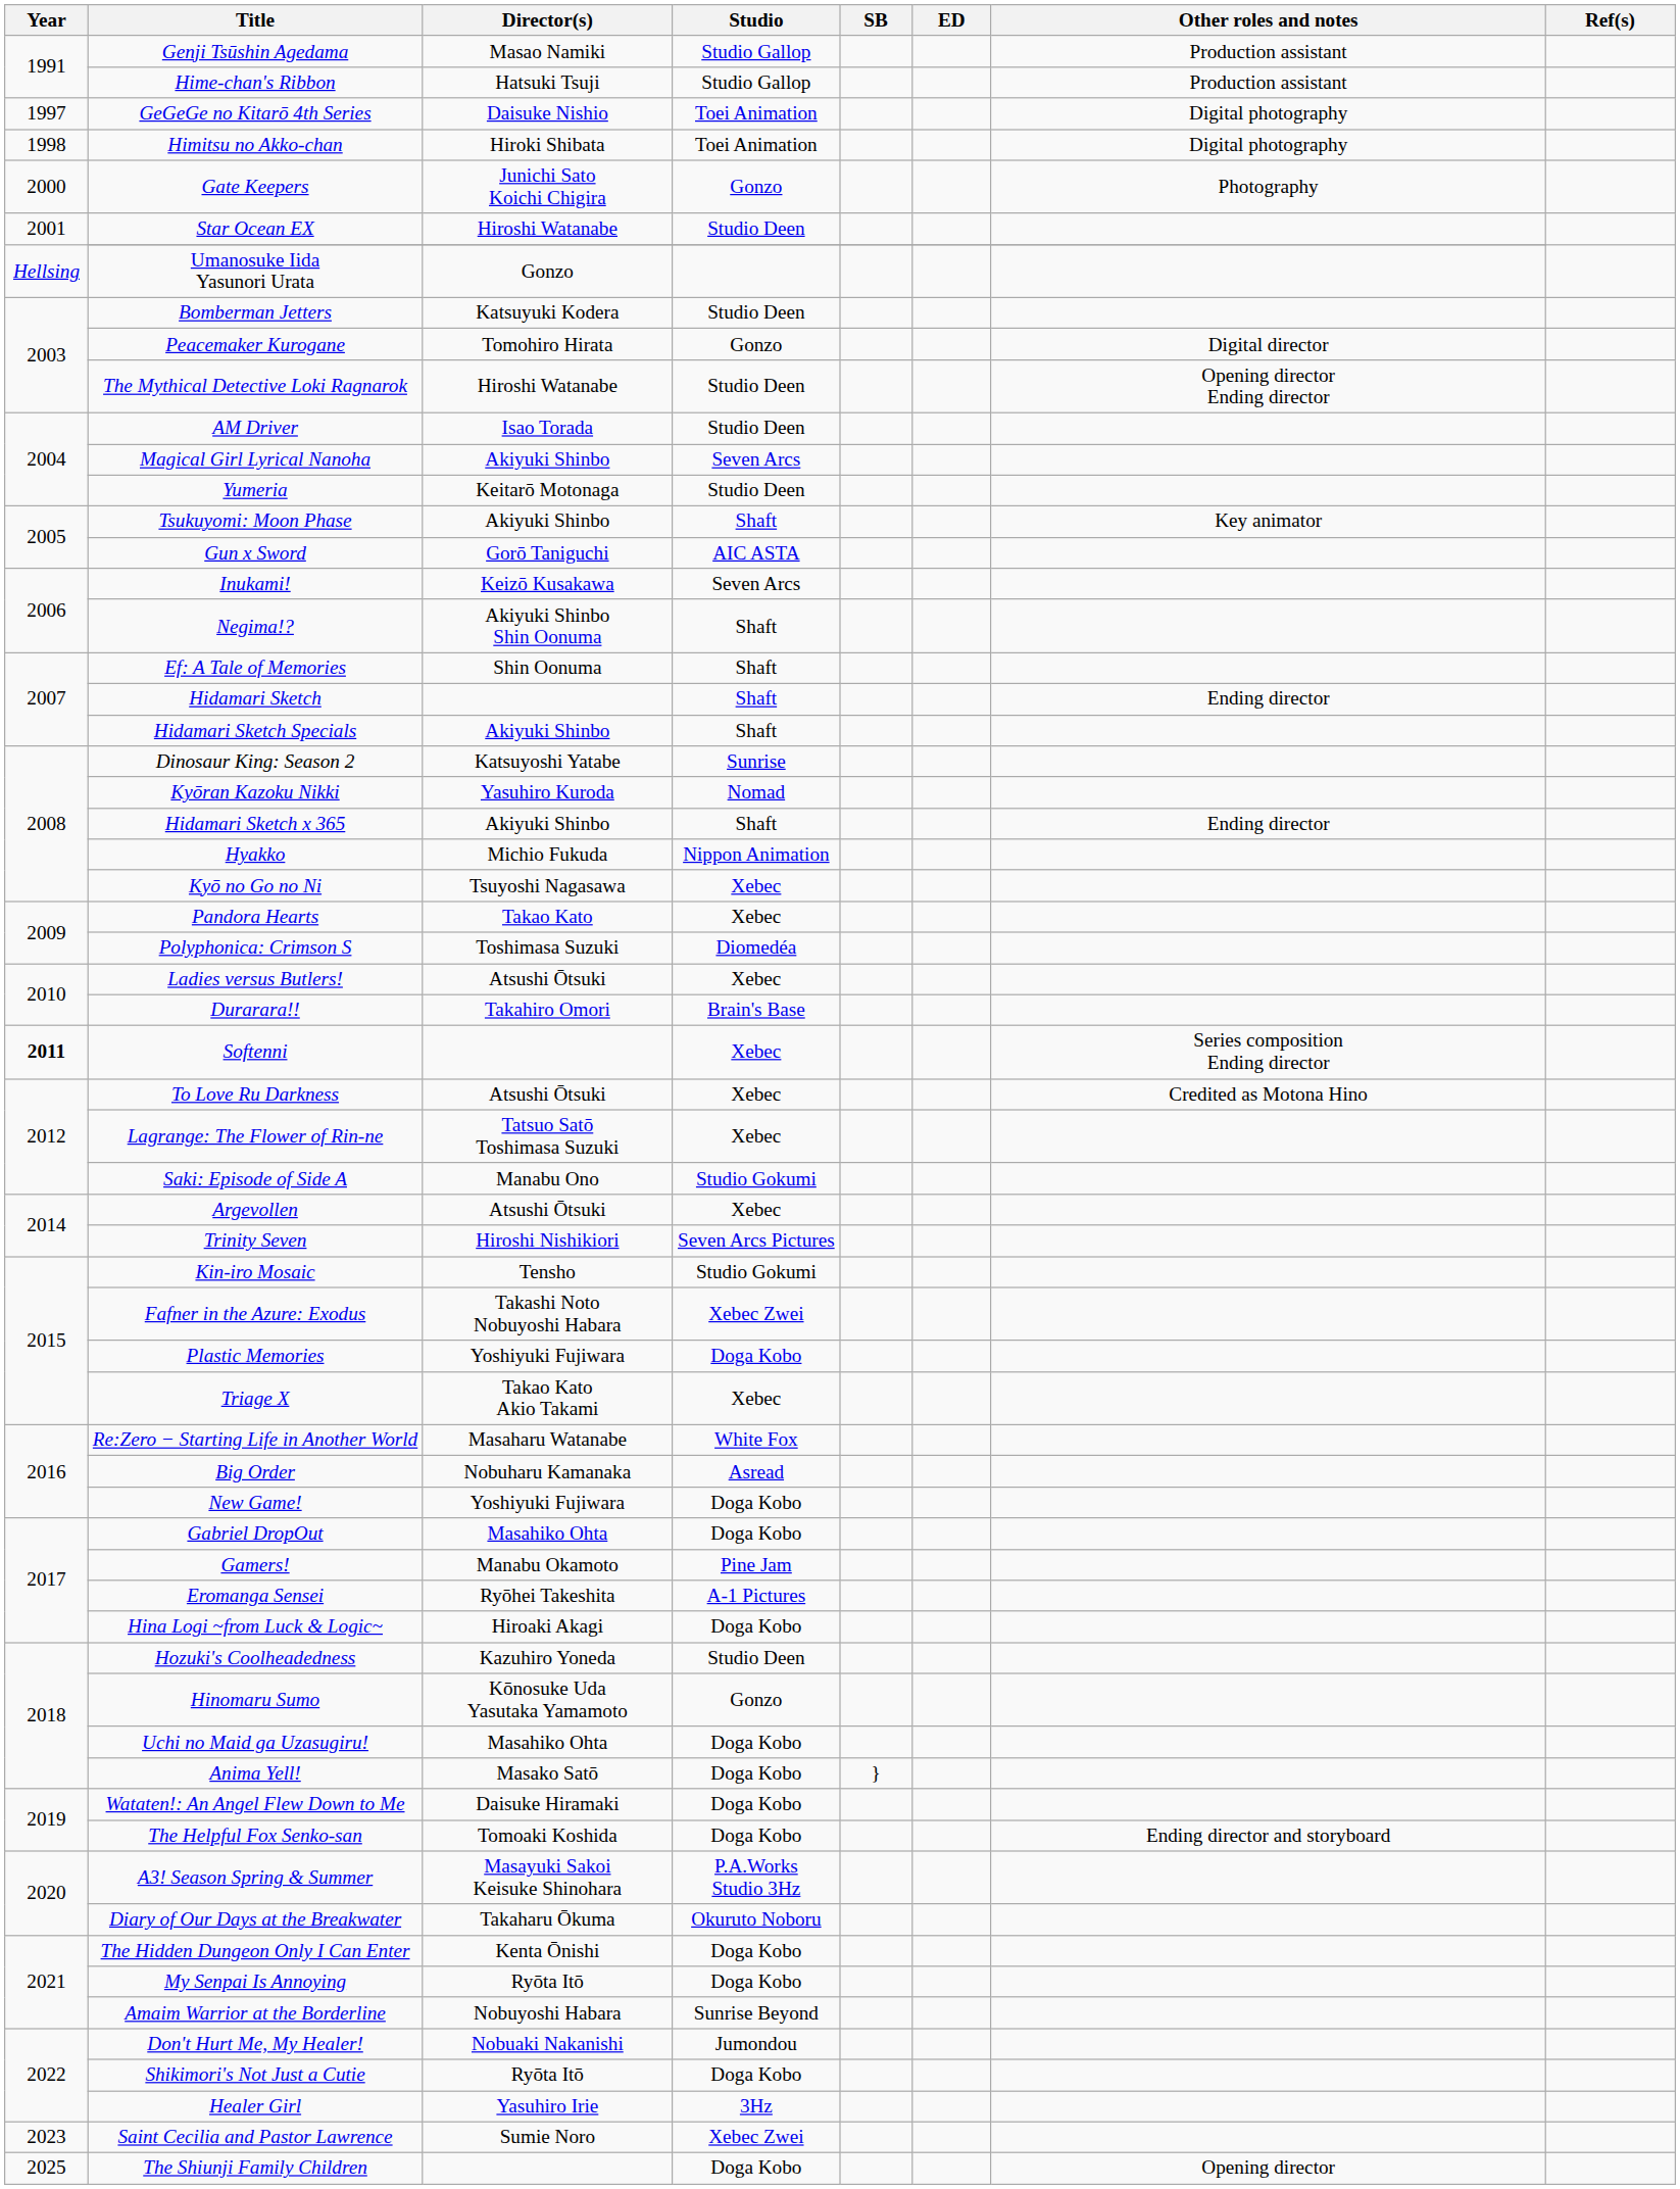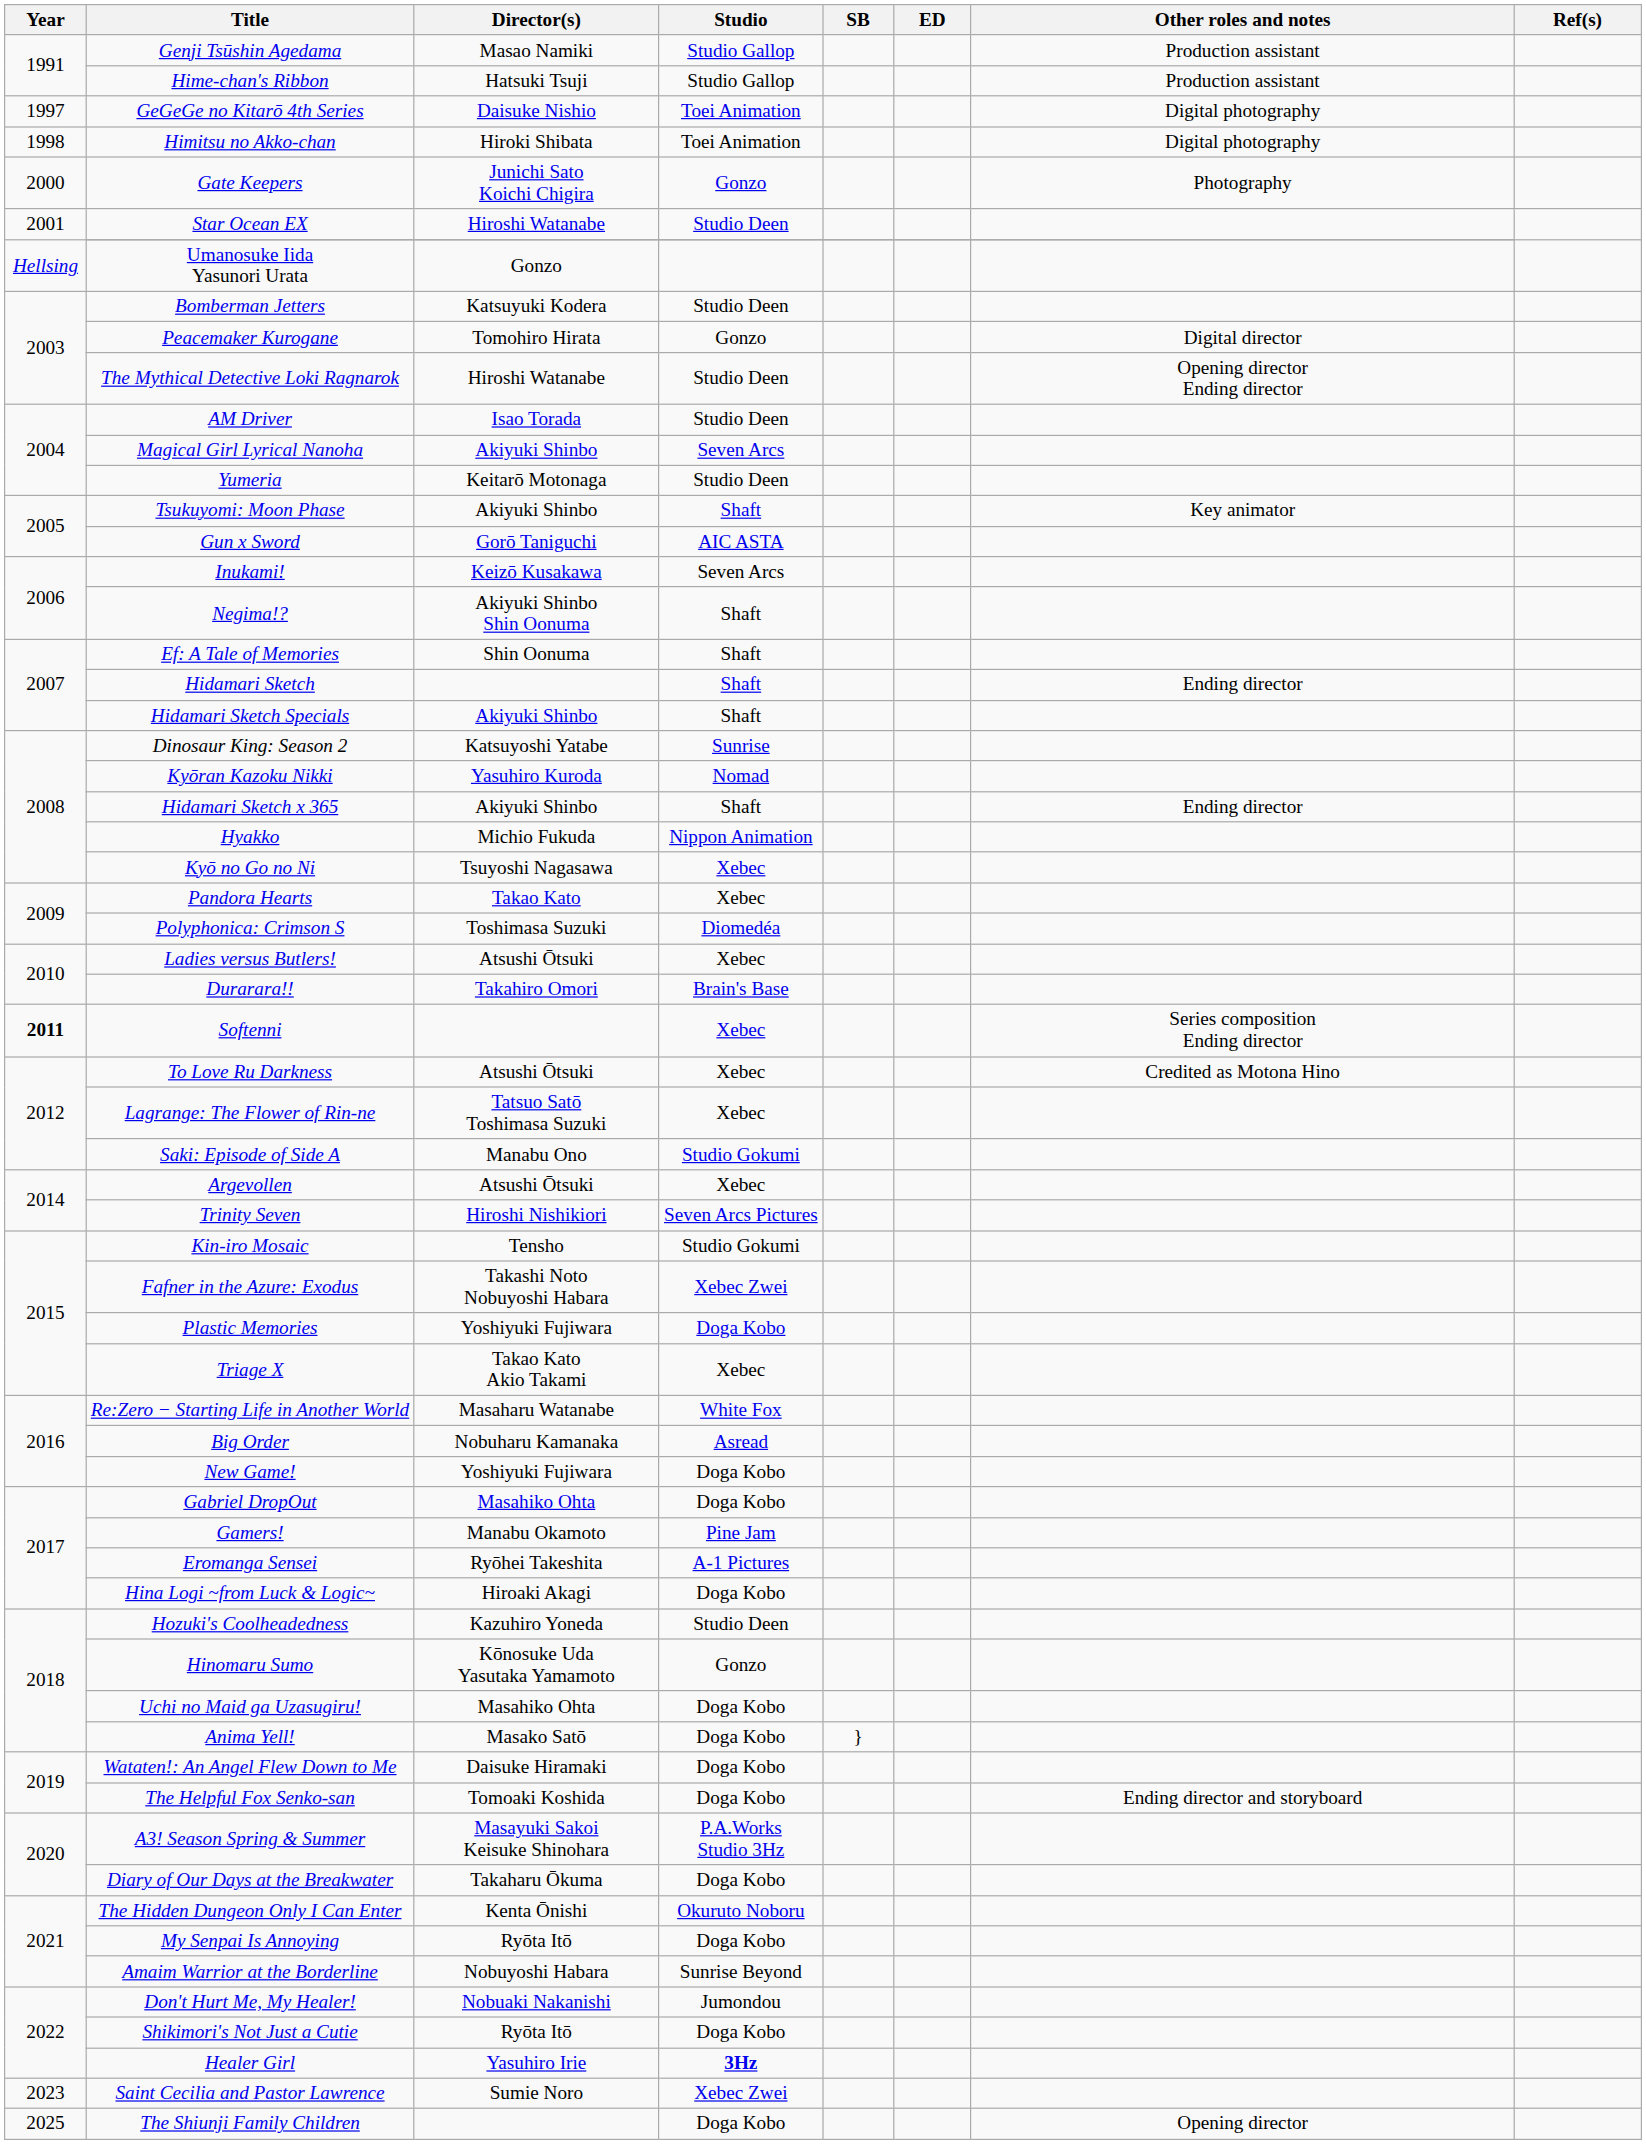Diary of Our Days at the Breakwater | Studio: Okuruto Noboru -> Doga Kobo
The Hidden Dungeon Only I Can Enter | Studio: Doga Kobo -> Okuruto Noboru
Healer Girl | Studio: normal -> bold
